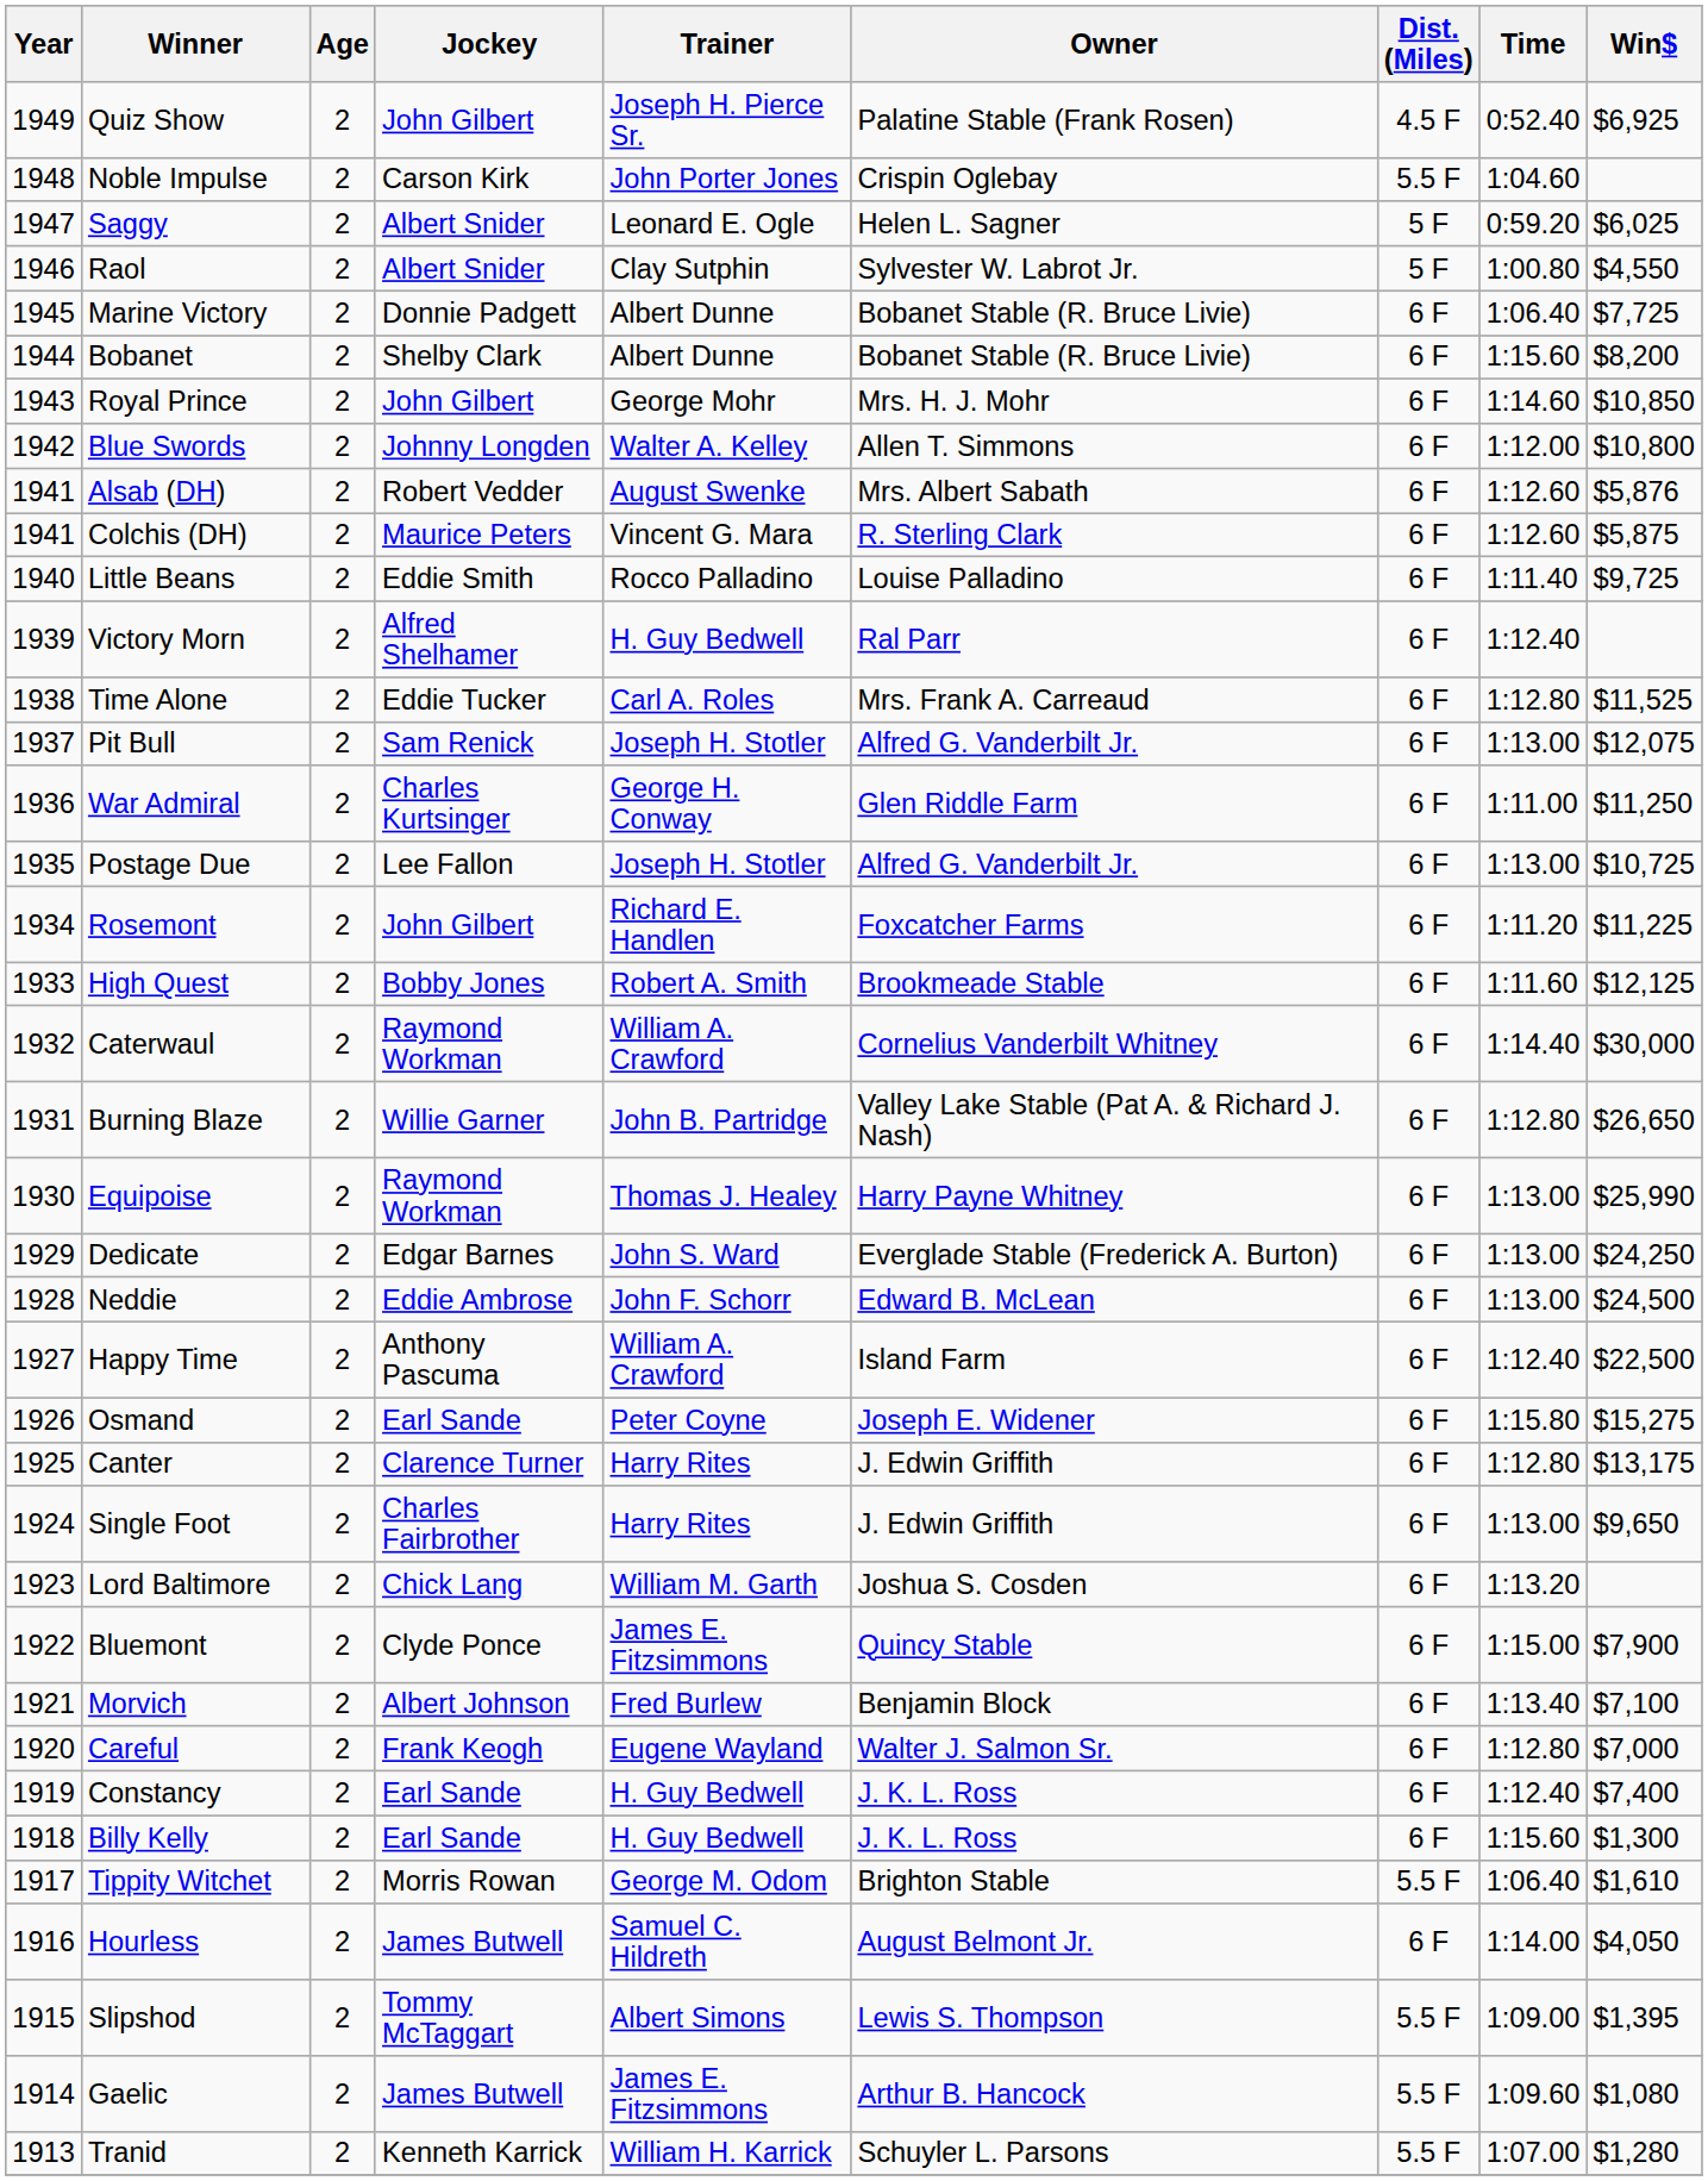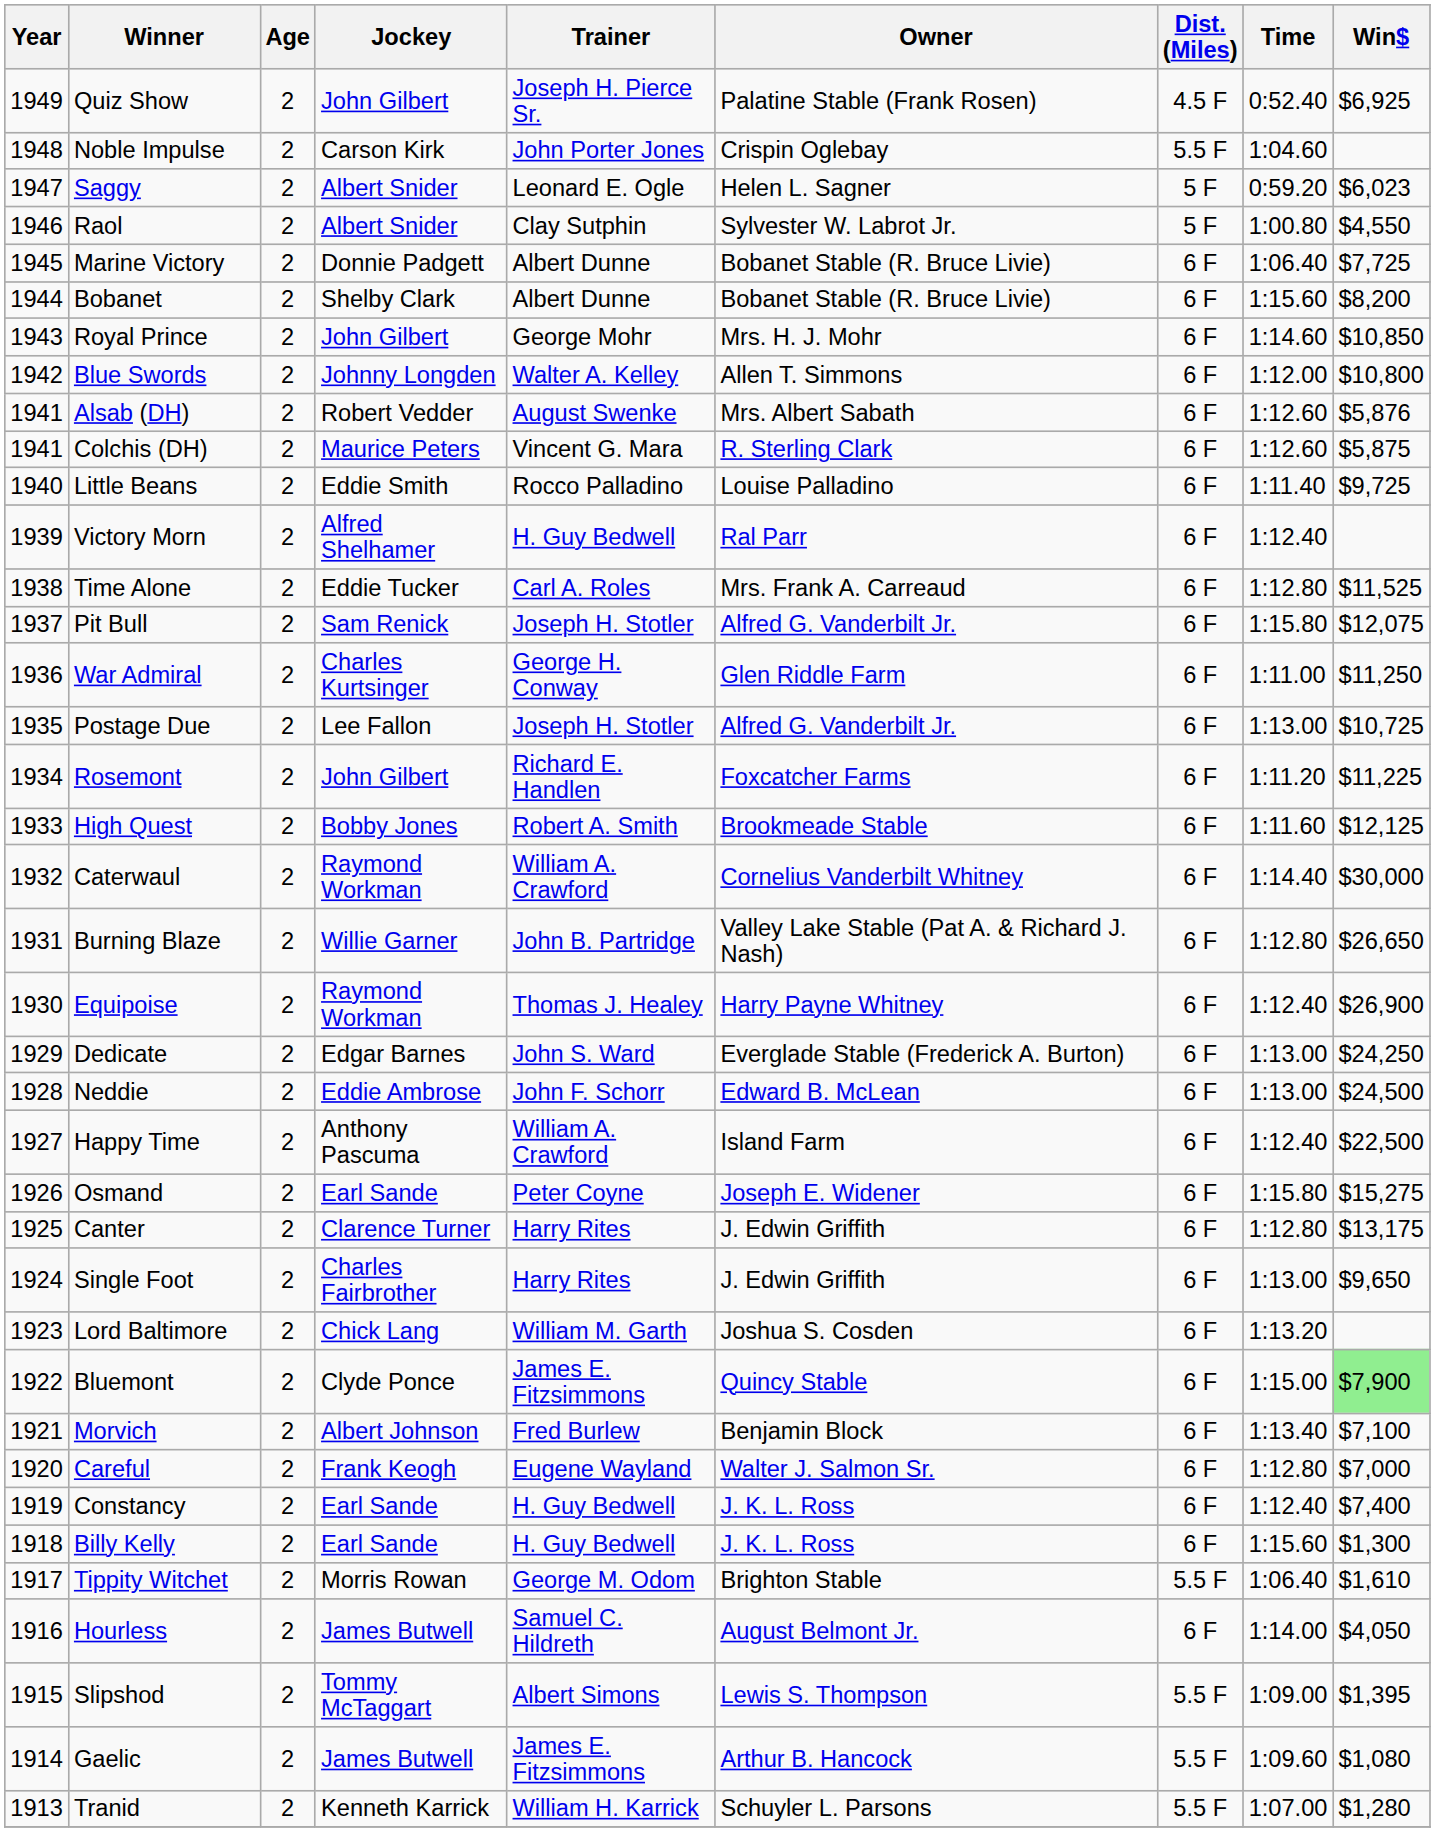Saggy | Win$: $6,025 -> $6,023
Pit Bull | Time: 1:13.00 -> 1:15.80
Equipoise | Time: 1:13.00 -> 1:12.40
Equipoise | Win$: $25,990 -> $26,900
Bluemont | Win$: no background -> lightgreen background
